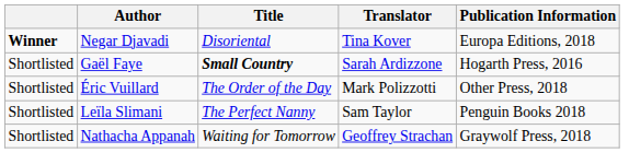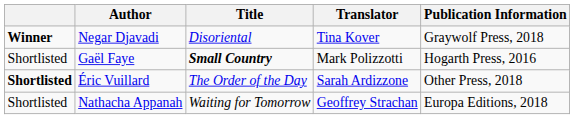Negar Djavadi | Publication Information: Europa Editions, 2018 -> Graywolf Press, 2018
Gaël Faye | Translator: Sarah Ardizzone -> Mark Polizzotti
Éric Vuillard | column 1: normal -> bold
Éric Vuillard | Translator: Mark Polizzotti -> Sarah Ardizzone
- row: Shortlisted | Leïla Slimani | The Perfect Nanny | Sam Taylor | Penguin Books 2018
Nathacha Appanah | Publication Information: Graywolf Press, 2018 -> Europa Editions, 2018
